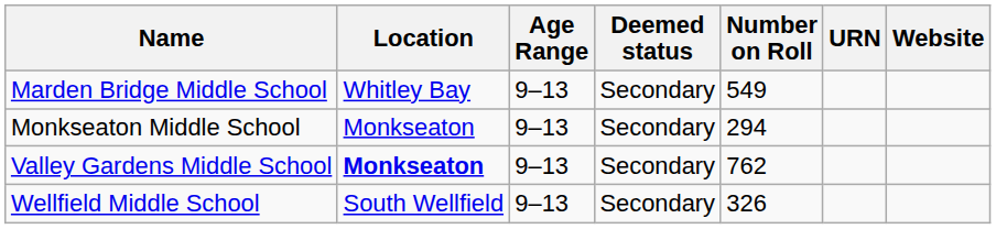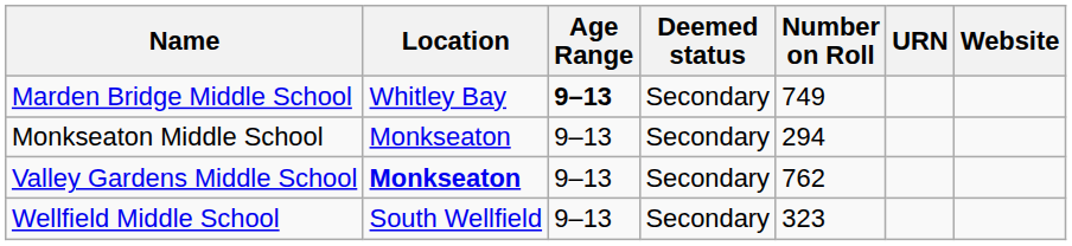Marden Bridge Middle School | Age Range: normal -> bold
Marden Bridge Middle School | Number on Roll: 549 -> 749
Wellfield Middle School | Number on Roll: 326 -> 323
